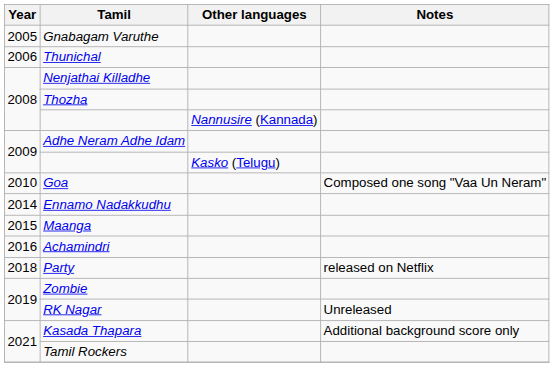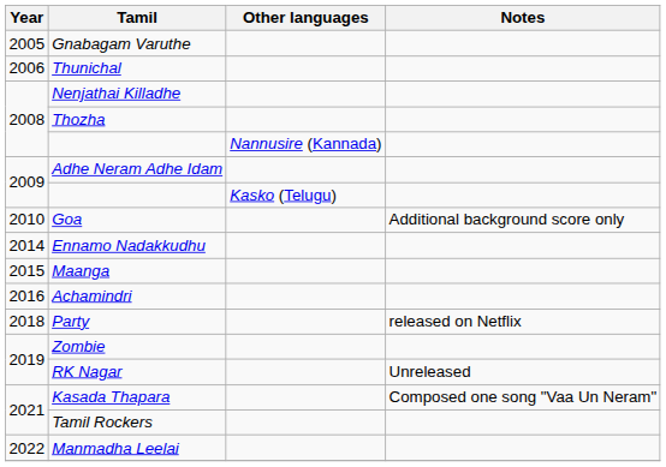Goa | Notes: Composed one song "Vaa Un Neram" -> Additional background score only
Kasada Thapara | Notes: Additional background score only -> Composed one song "Vaa Un Neram"
+ row: 2022 | Manmadha Leelai
